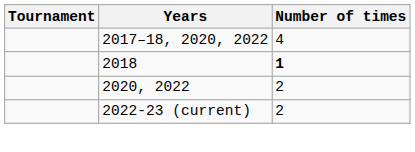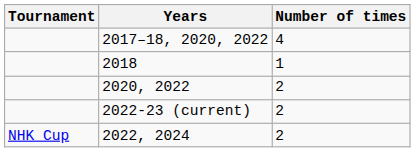2018 | Number of times: bold -> normal
+ row: NHK Cup | 2022, 2024 | 2
